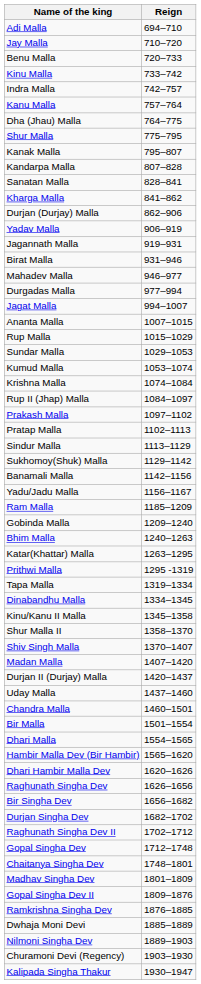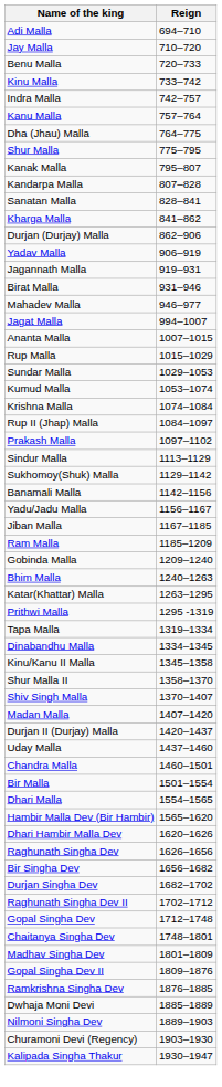- row: Durgadas Malla | 977–994
- row: Pratap Malla | 1102–1113
+ row: Jiban Malla | 1167–1185
